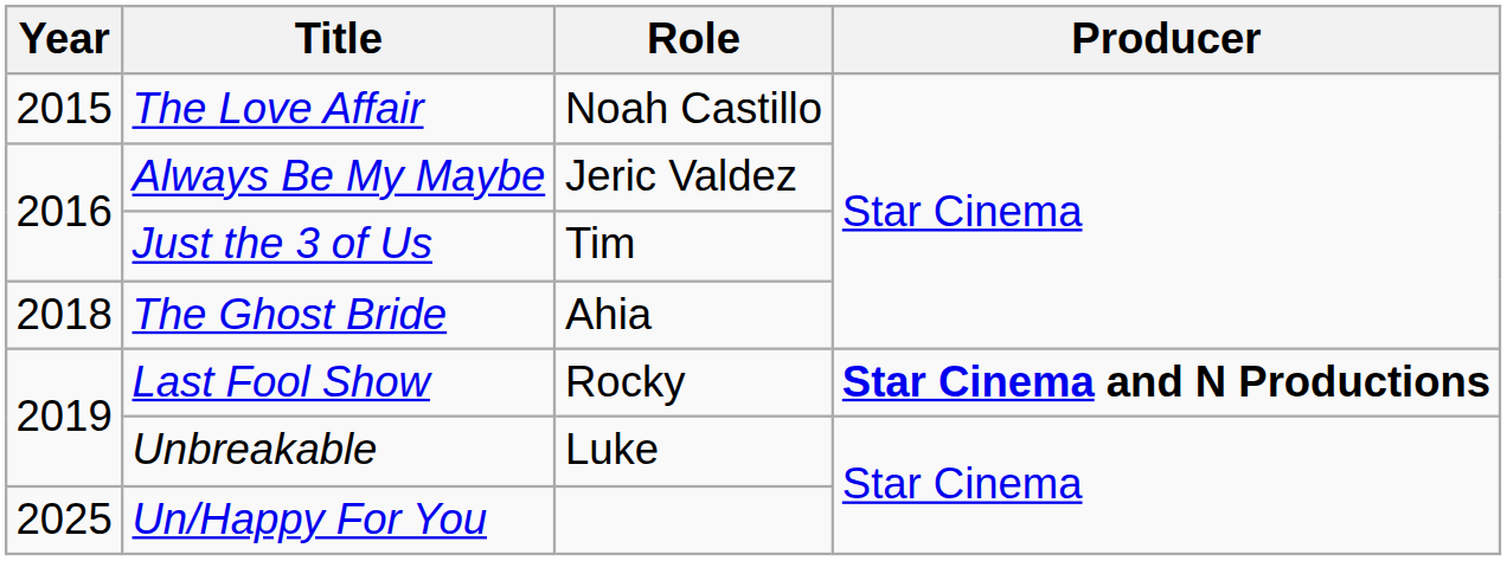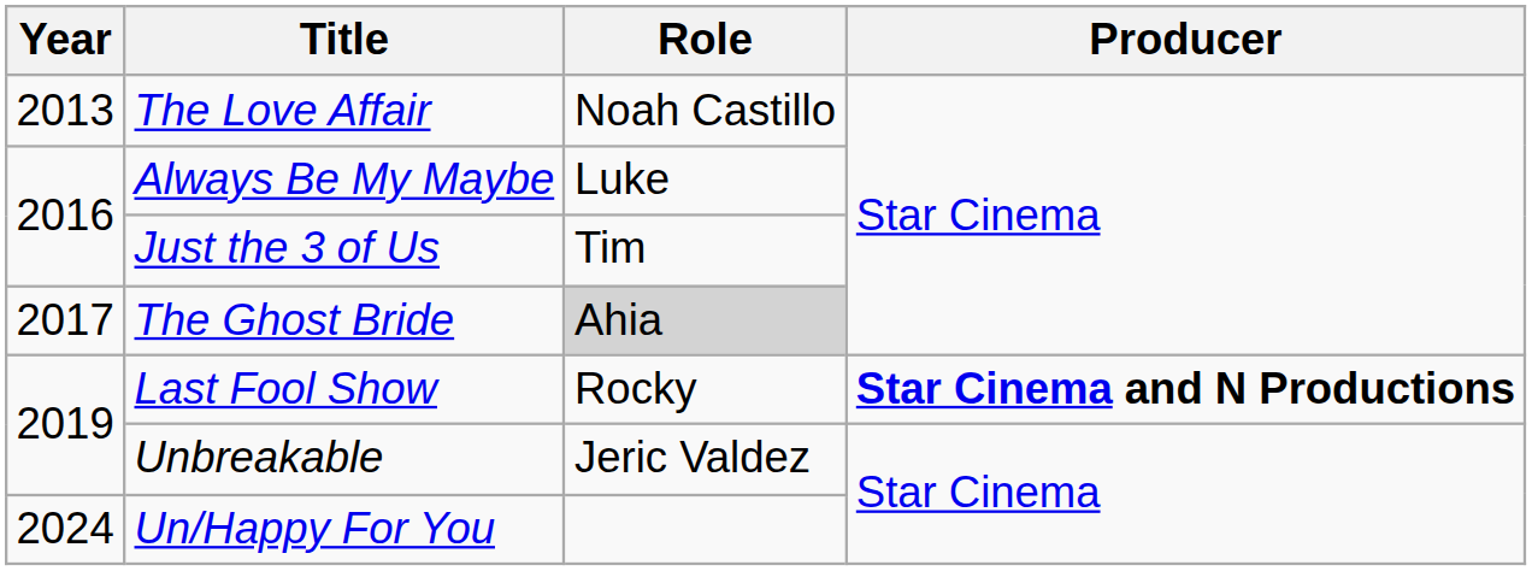The Love Affair | Year: 2015 -> 2013
Always Be My Maybe | Role: Jeric Valdez -> Luke
The Ghost Bride | Year: 2018 -> 2017
The Ghost Bride | Role: no background -> lightgrey background
Unbreakable | Role: Luke -> Jeric Valdez
Un/Happy For You | Year: 2025 -> 2024
